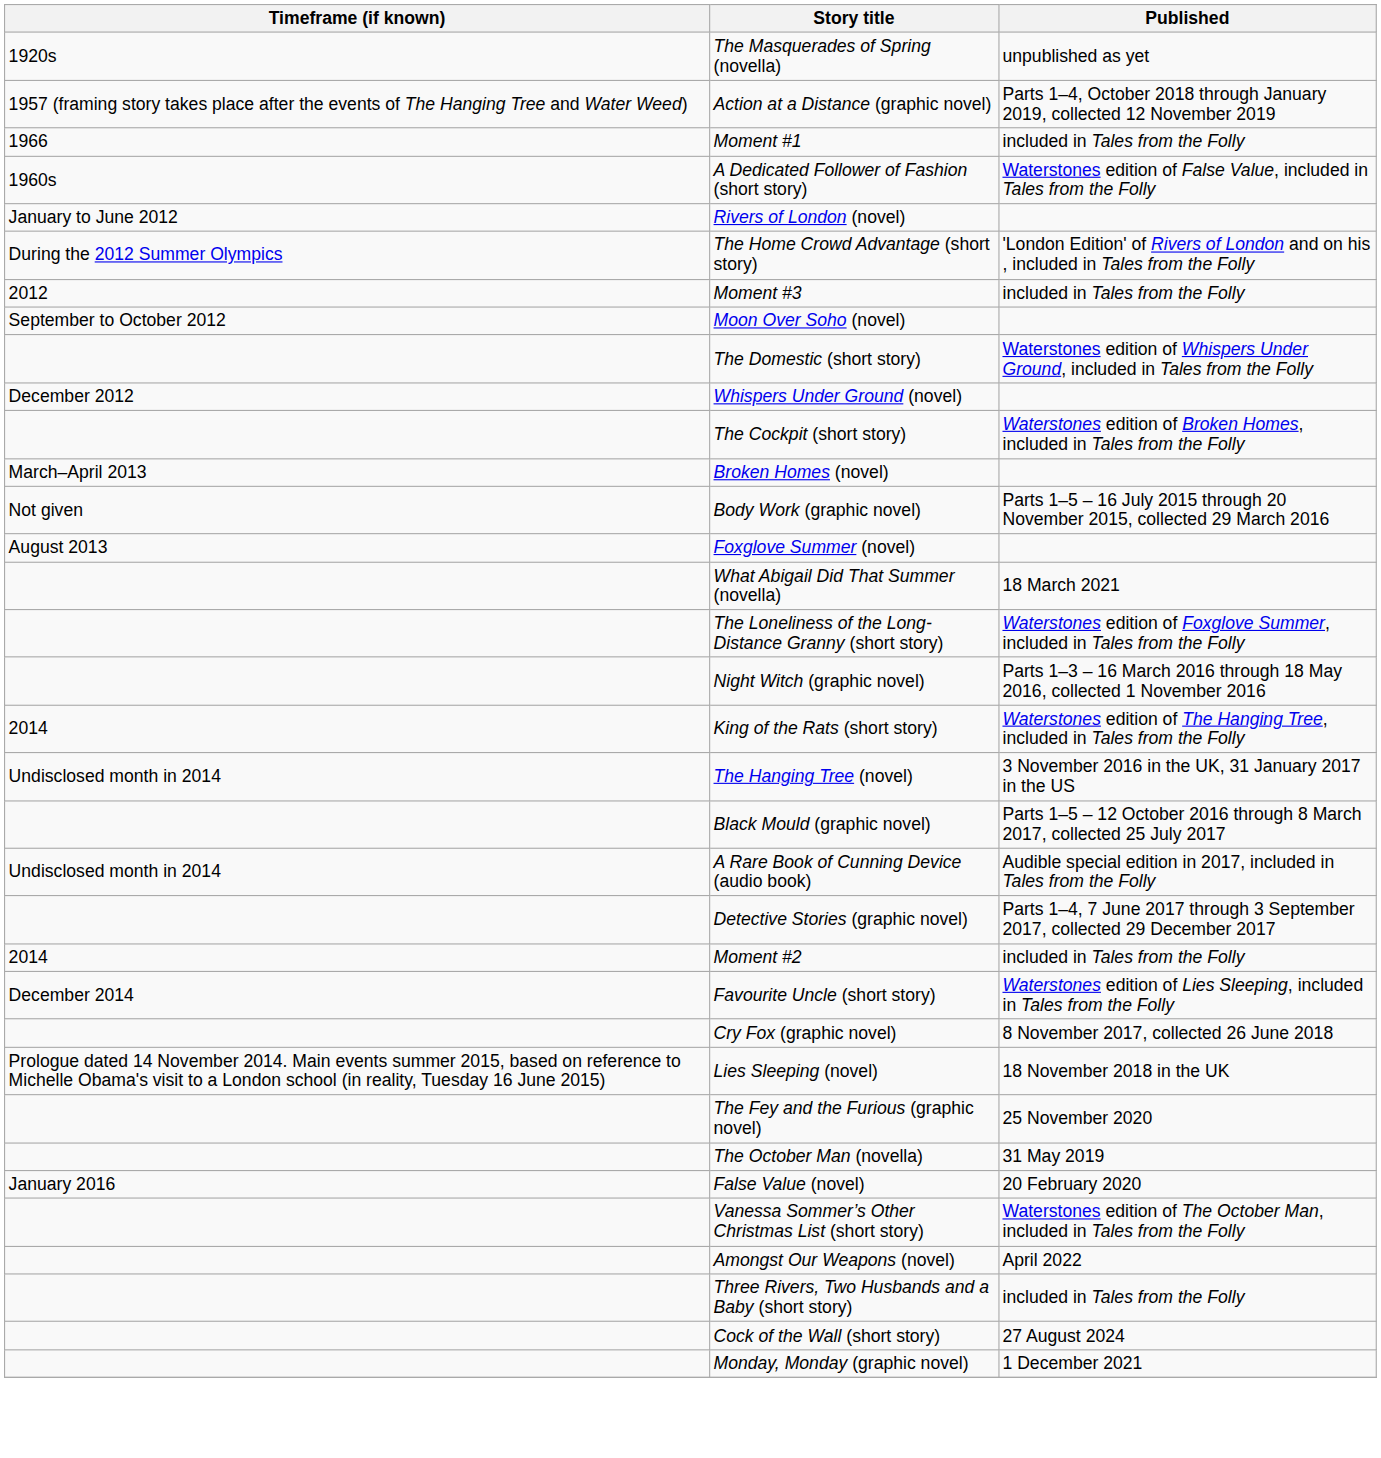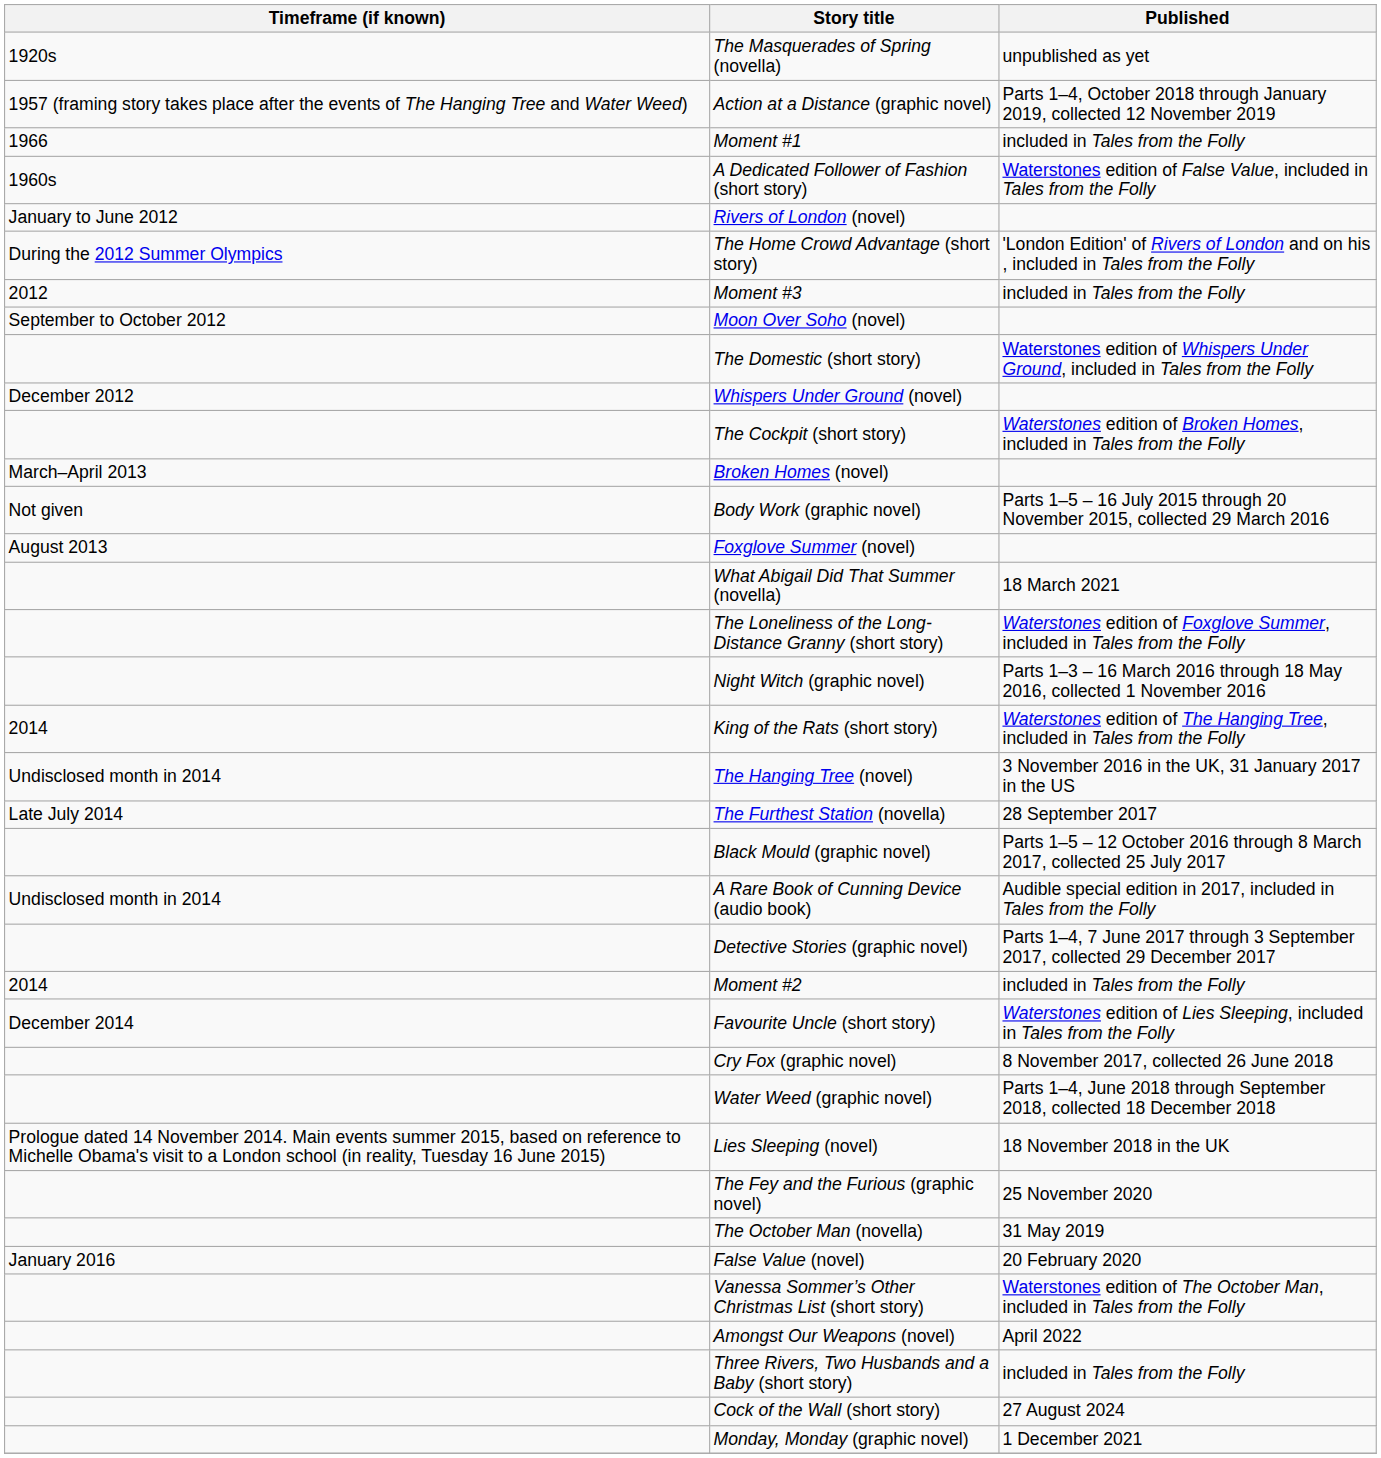+ row: Late July 2014 | The Furthest Station (novella) | 28 September 2017
+ row: Water Weed (graphic novel) | Parts 1–4, June 2018 through September 2018, collected 18 December 2018
